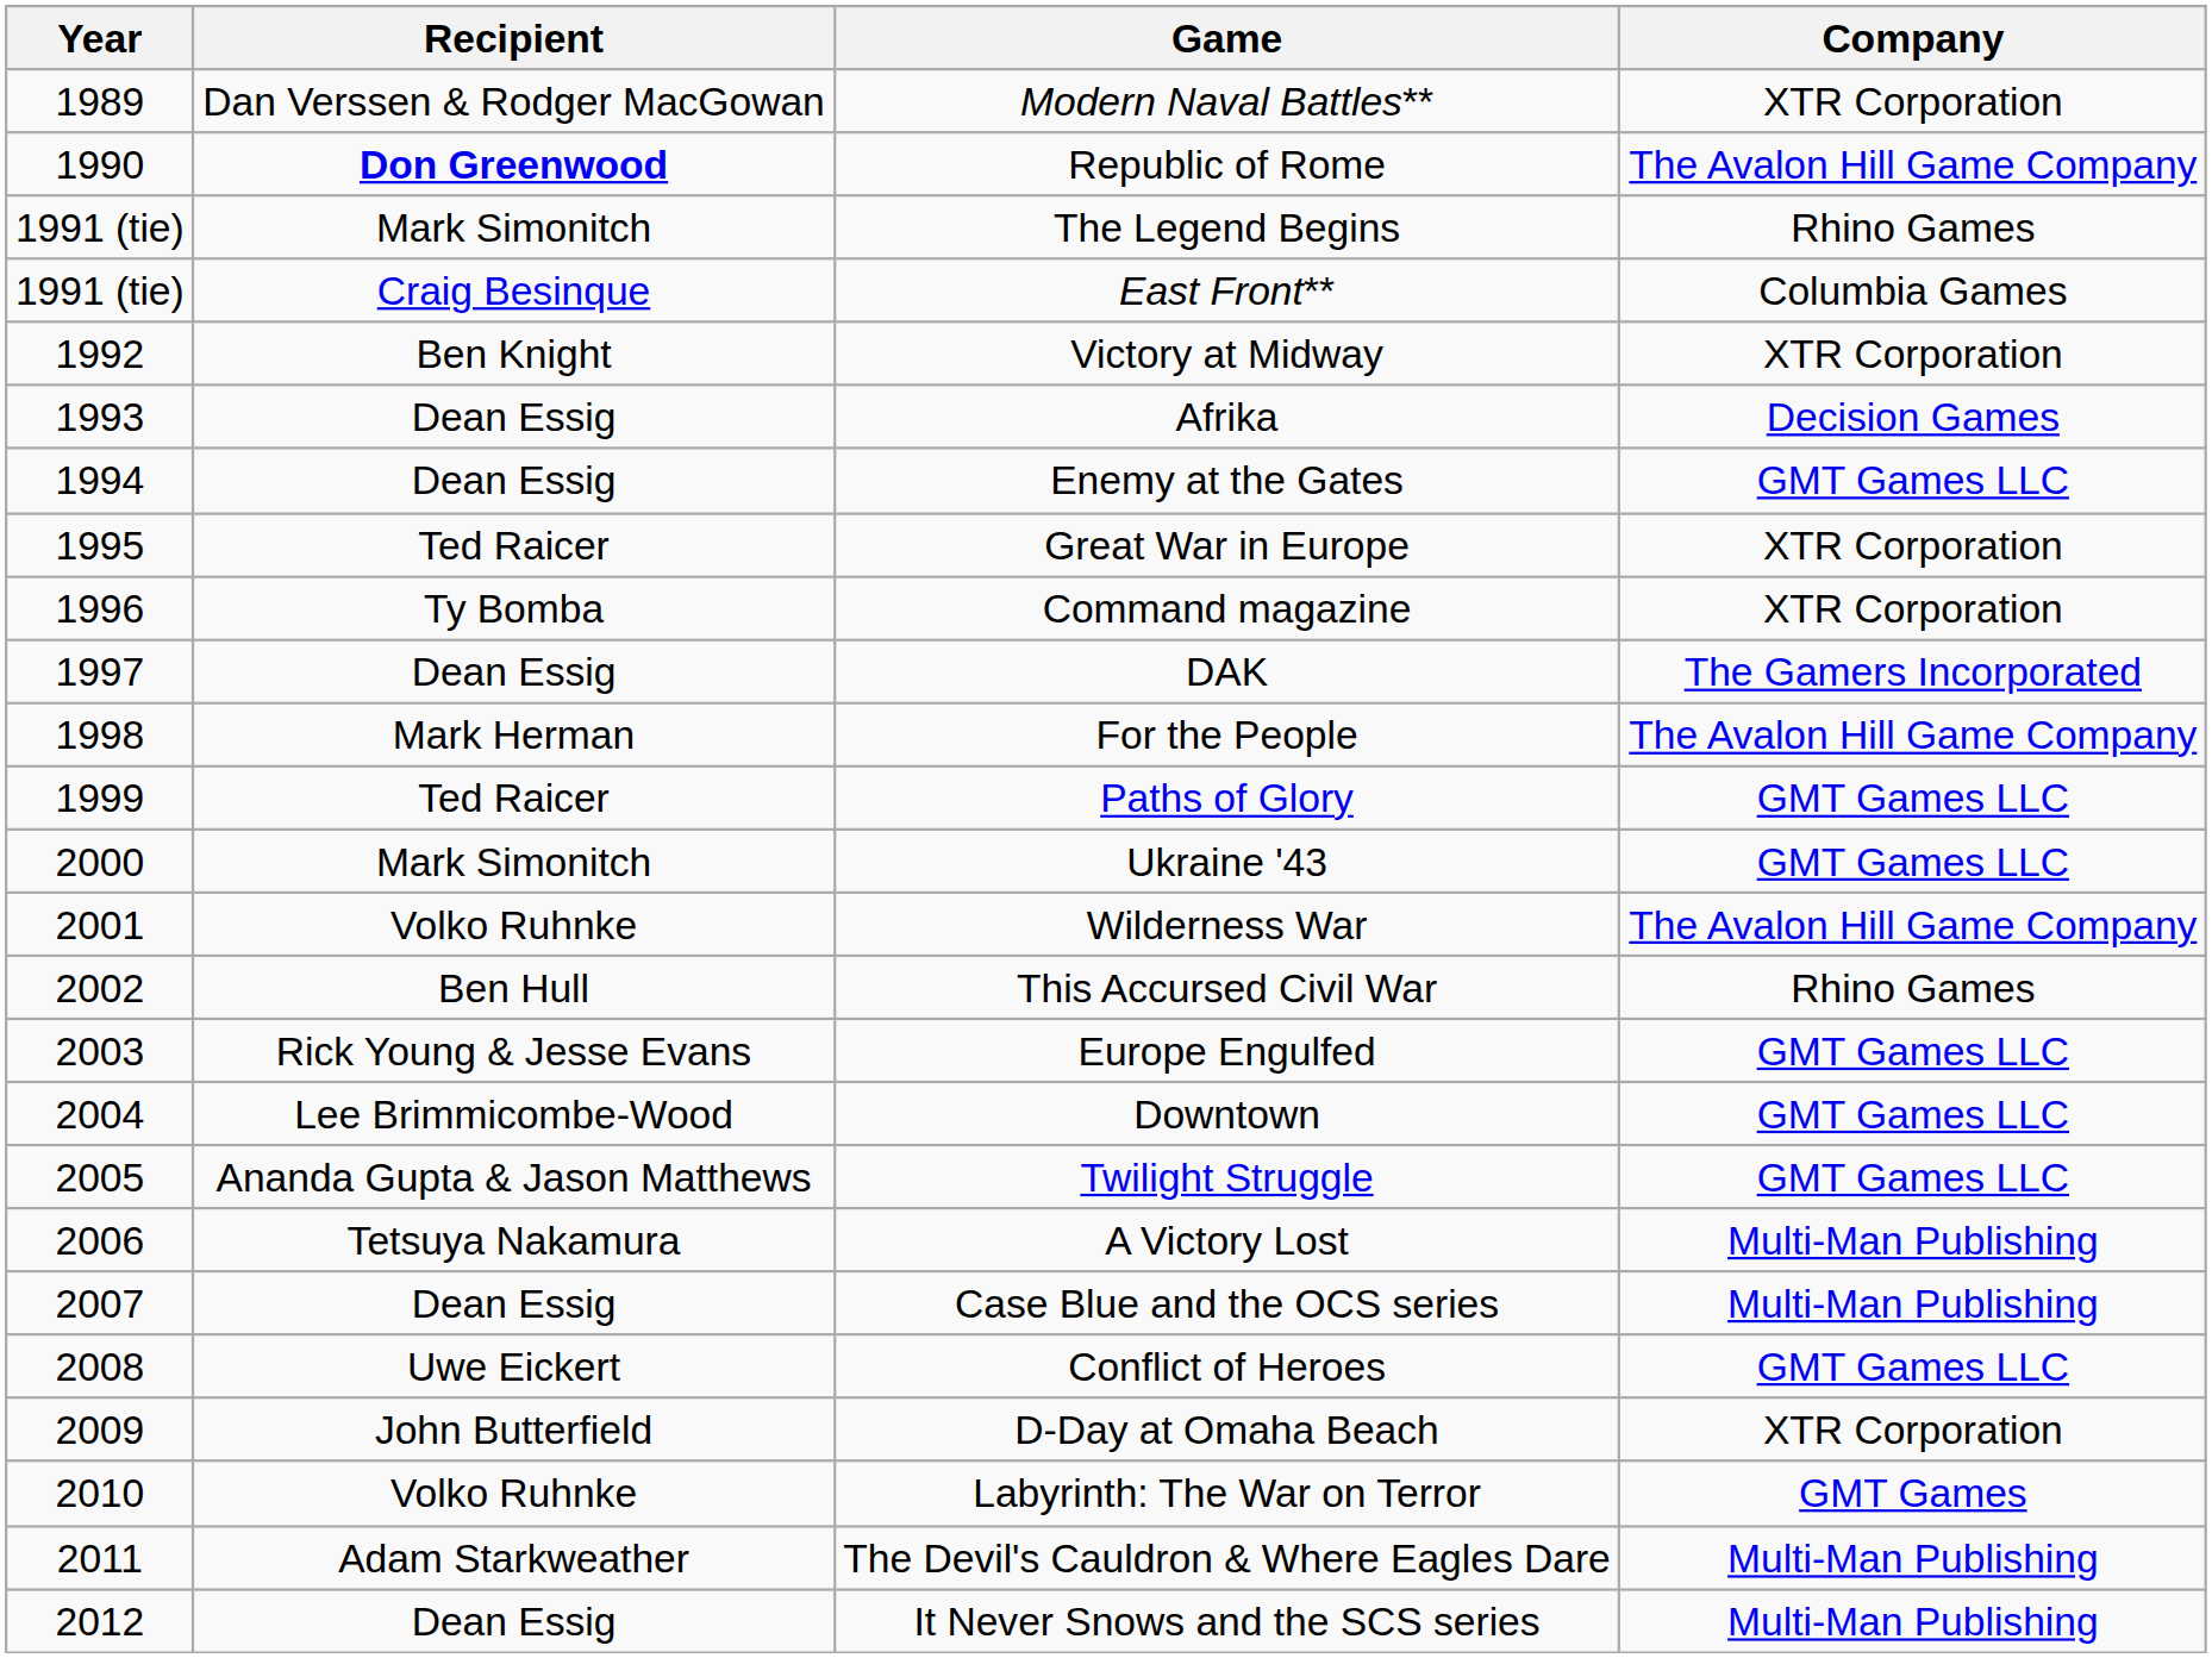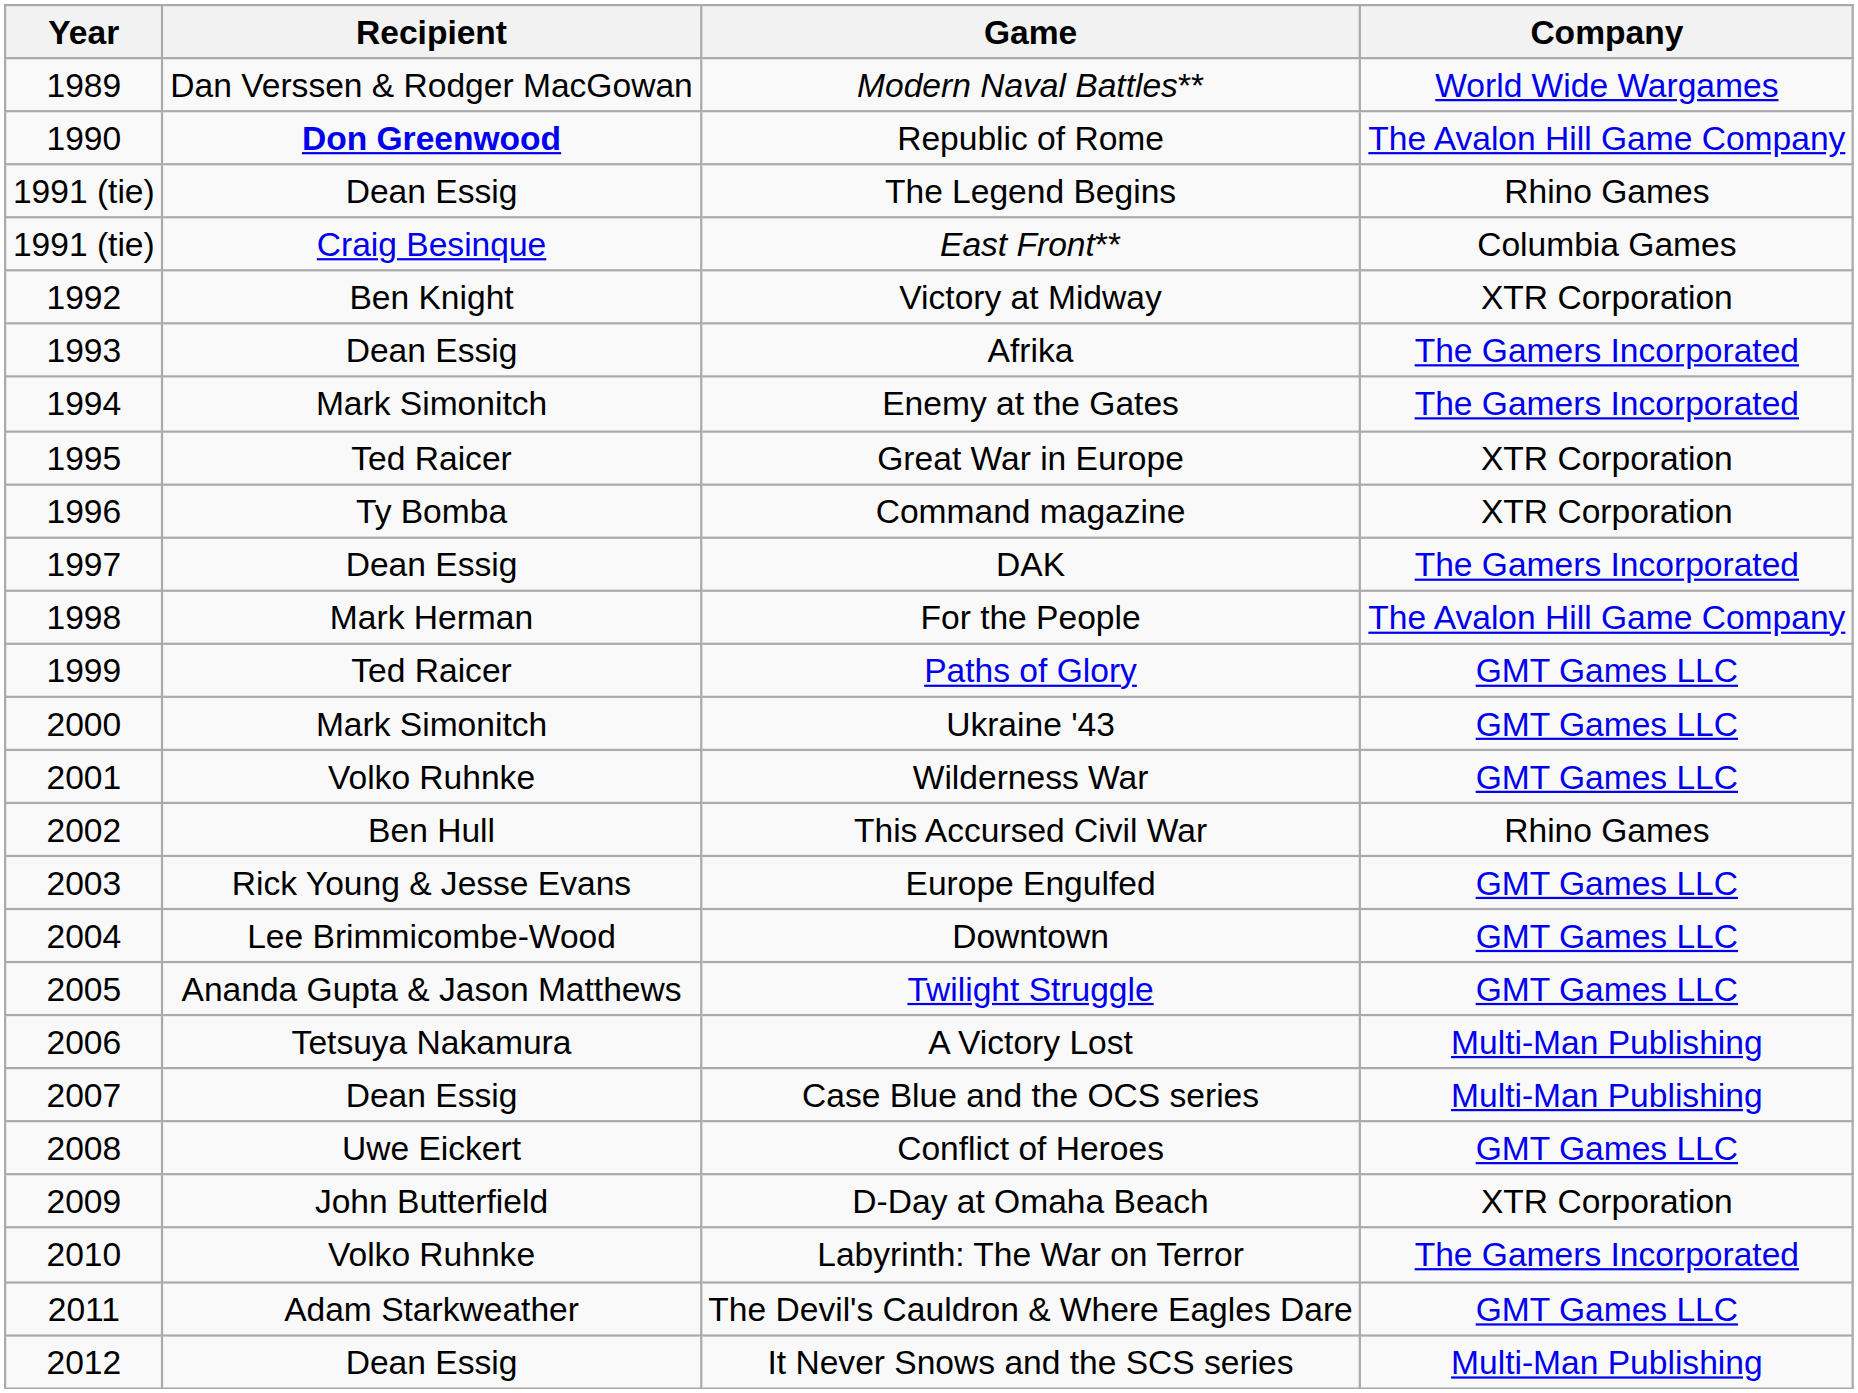Modern Naval Battles** | Company: XTR Corporation -> World Wide Wargames
The Legend Begins | Recipient: Mark Simonitch -> Dean Essig
Afrika | Company: Decision Games -> The Gamers Incorporated
Enemy at the Gates | Recipient: Dean Essig -> Mark Simonitch
Enemy at the Gates | Company: GMT Games LLC -> The Gamers Incorporated
Wilderness War | Company: The Avalon Hill Game Company -> GMT Games LLC
Labyrinth: The War on Terror | Company: GMT Games -> The Gamers Incorporated
The Devil's Cauldron & Where Eagles Dare | Company: Multi-Man Publishing -> GMT Games LLC
